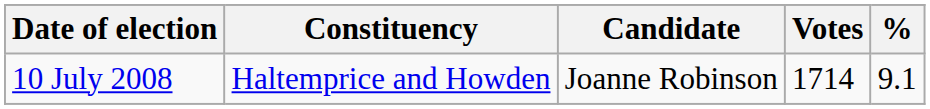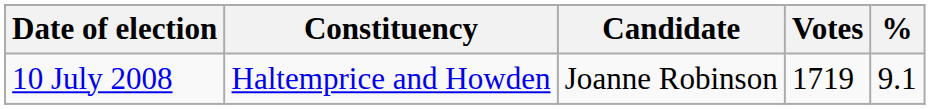10 July 2008 | Votes: 1714 -> 1719
